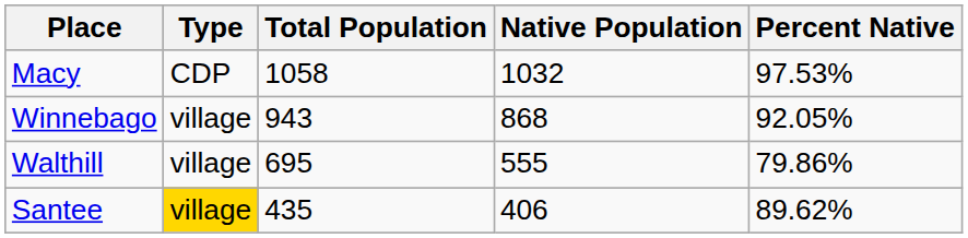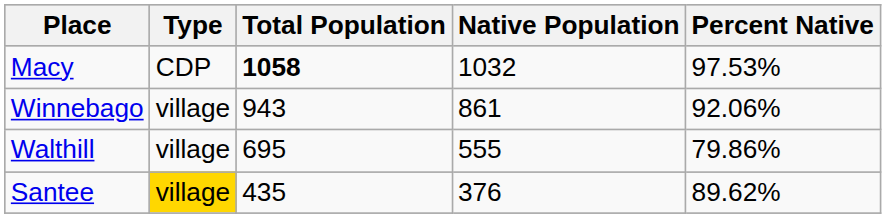Macy | Total Population: normal -> bold
Winnebago | Native Population: 868 -> 861
Winnebago | Percent Native: 92.05% -> 92.06%
Santee | Native Population: 406 -> 376
